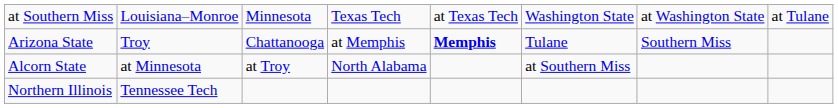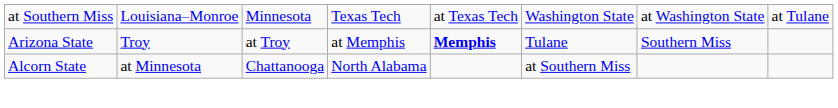Arizona State | column 3: Chattanooga -> at Troy
Alcorn State | column 3: at Troy -> Chattanooga
- row: Northern Illinois | Tennessee Tech
